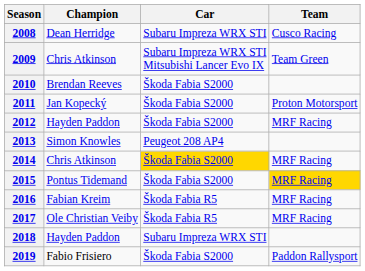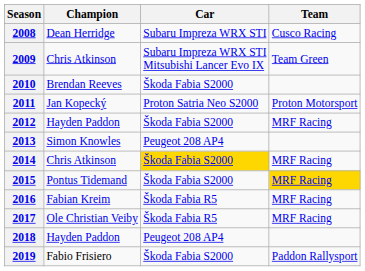2011 | Car: Škoda Fabia S2000 -> Proton Satria Neo S2000
2018 | Car: Subaru Impreza WRX STI -> Peugeot 208 AP4
